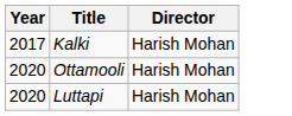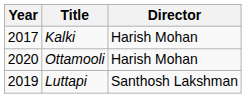Luttapi | Year: 2020 -> 2019
Luttapi | Director: Harish Mohan -> Santhosh Lakshman
